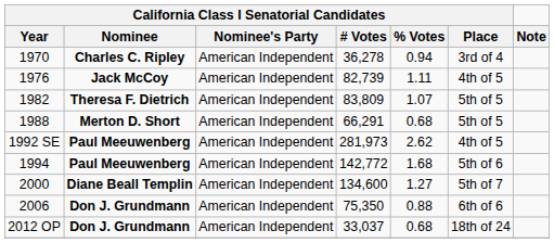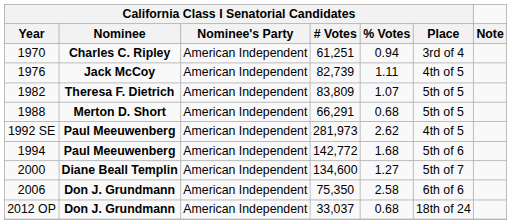1970 | California Class I Senatorial Candidates / # Votes: 36,278 -> 61,251
2006 | California Class I Senatorial Candidates / % Votes: 0.88 -> 2.58
